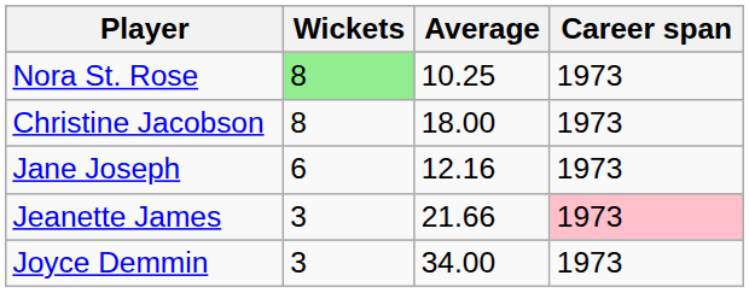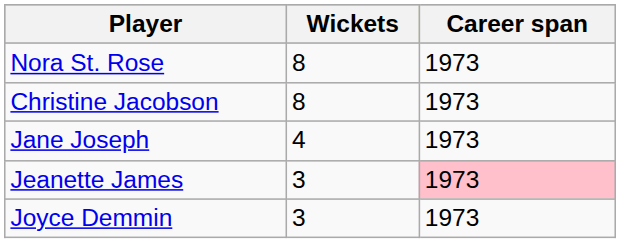- column: Average | 10.25 | 18.00 | 12.16 | 21.66 | 34.00
Nora St. Rose | Wickets: lightgreen background -> no background
Jane Joseph | Wickets: 6 -> 4
